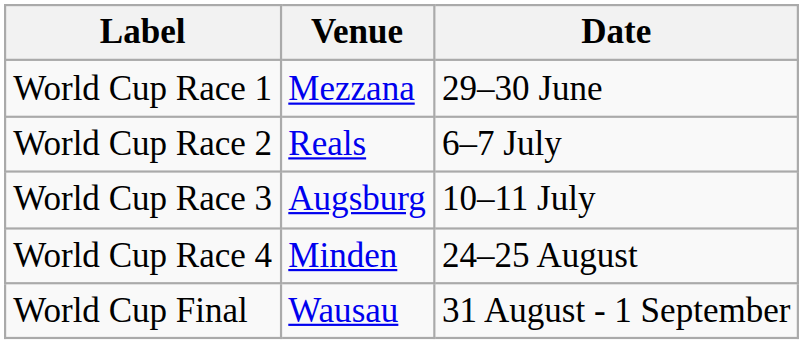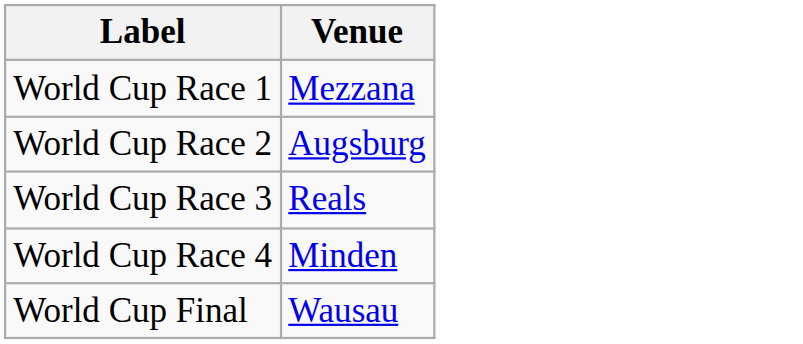- column: Date | 29–30 June | 6–7 July | 10–11 July | 24–25 August | 31 August - 1 September
World Cup Race 2 | Venue: Reals -> Augsburg
World Cup Race 3 | Venue: Augsburg -> Reals
